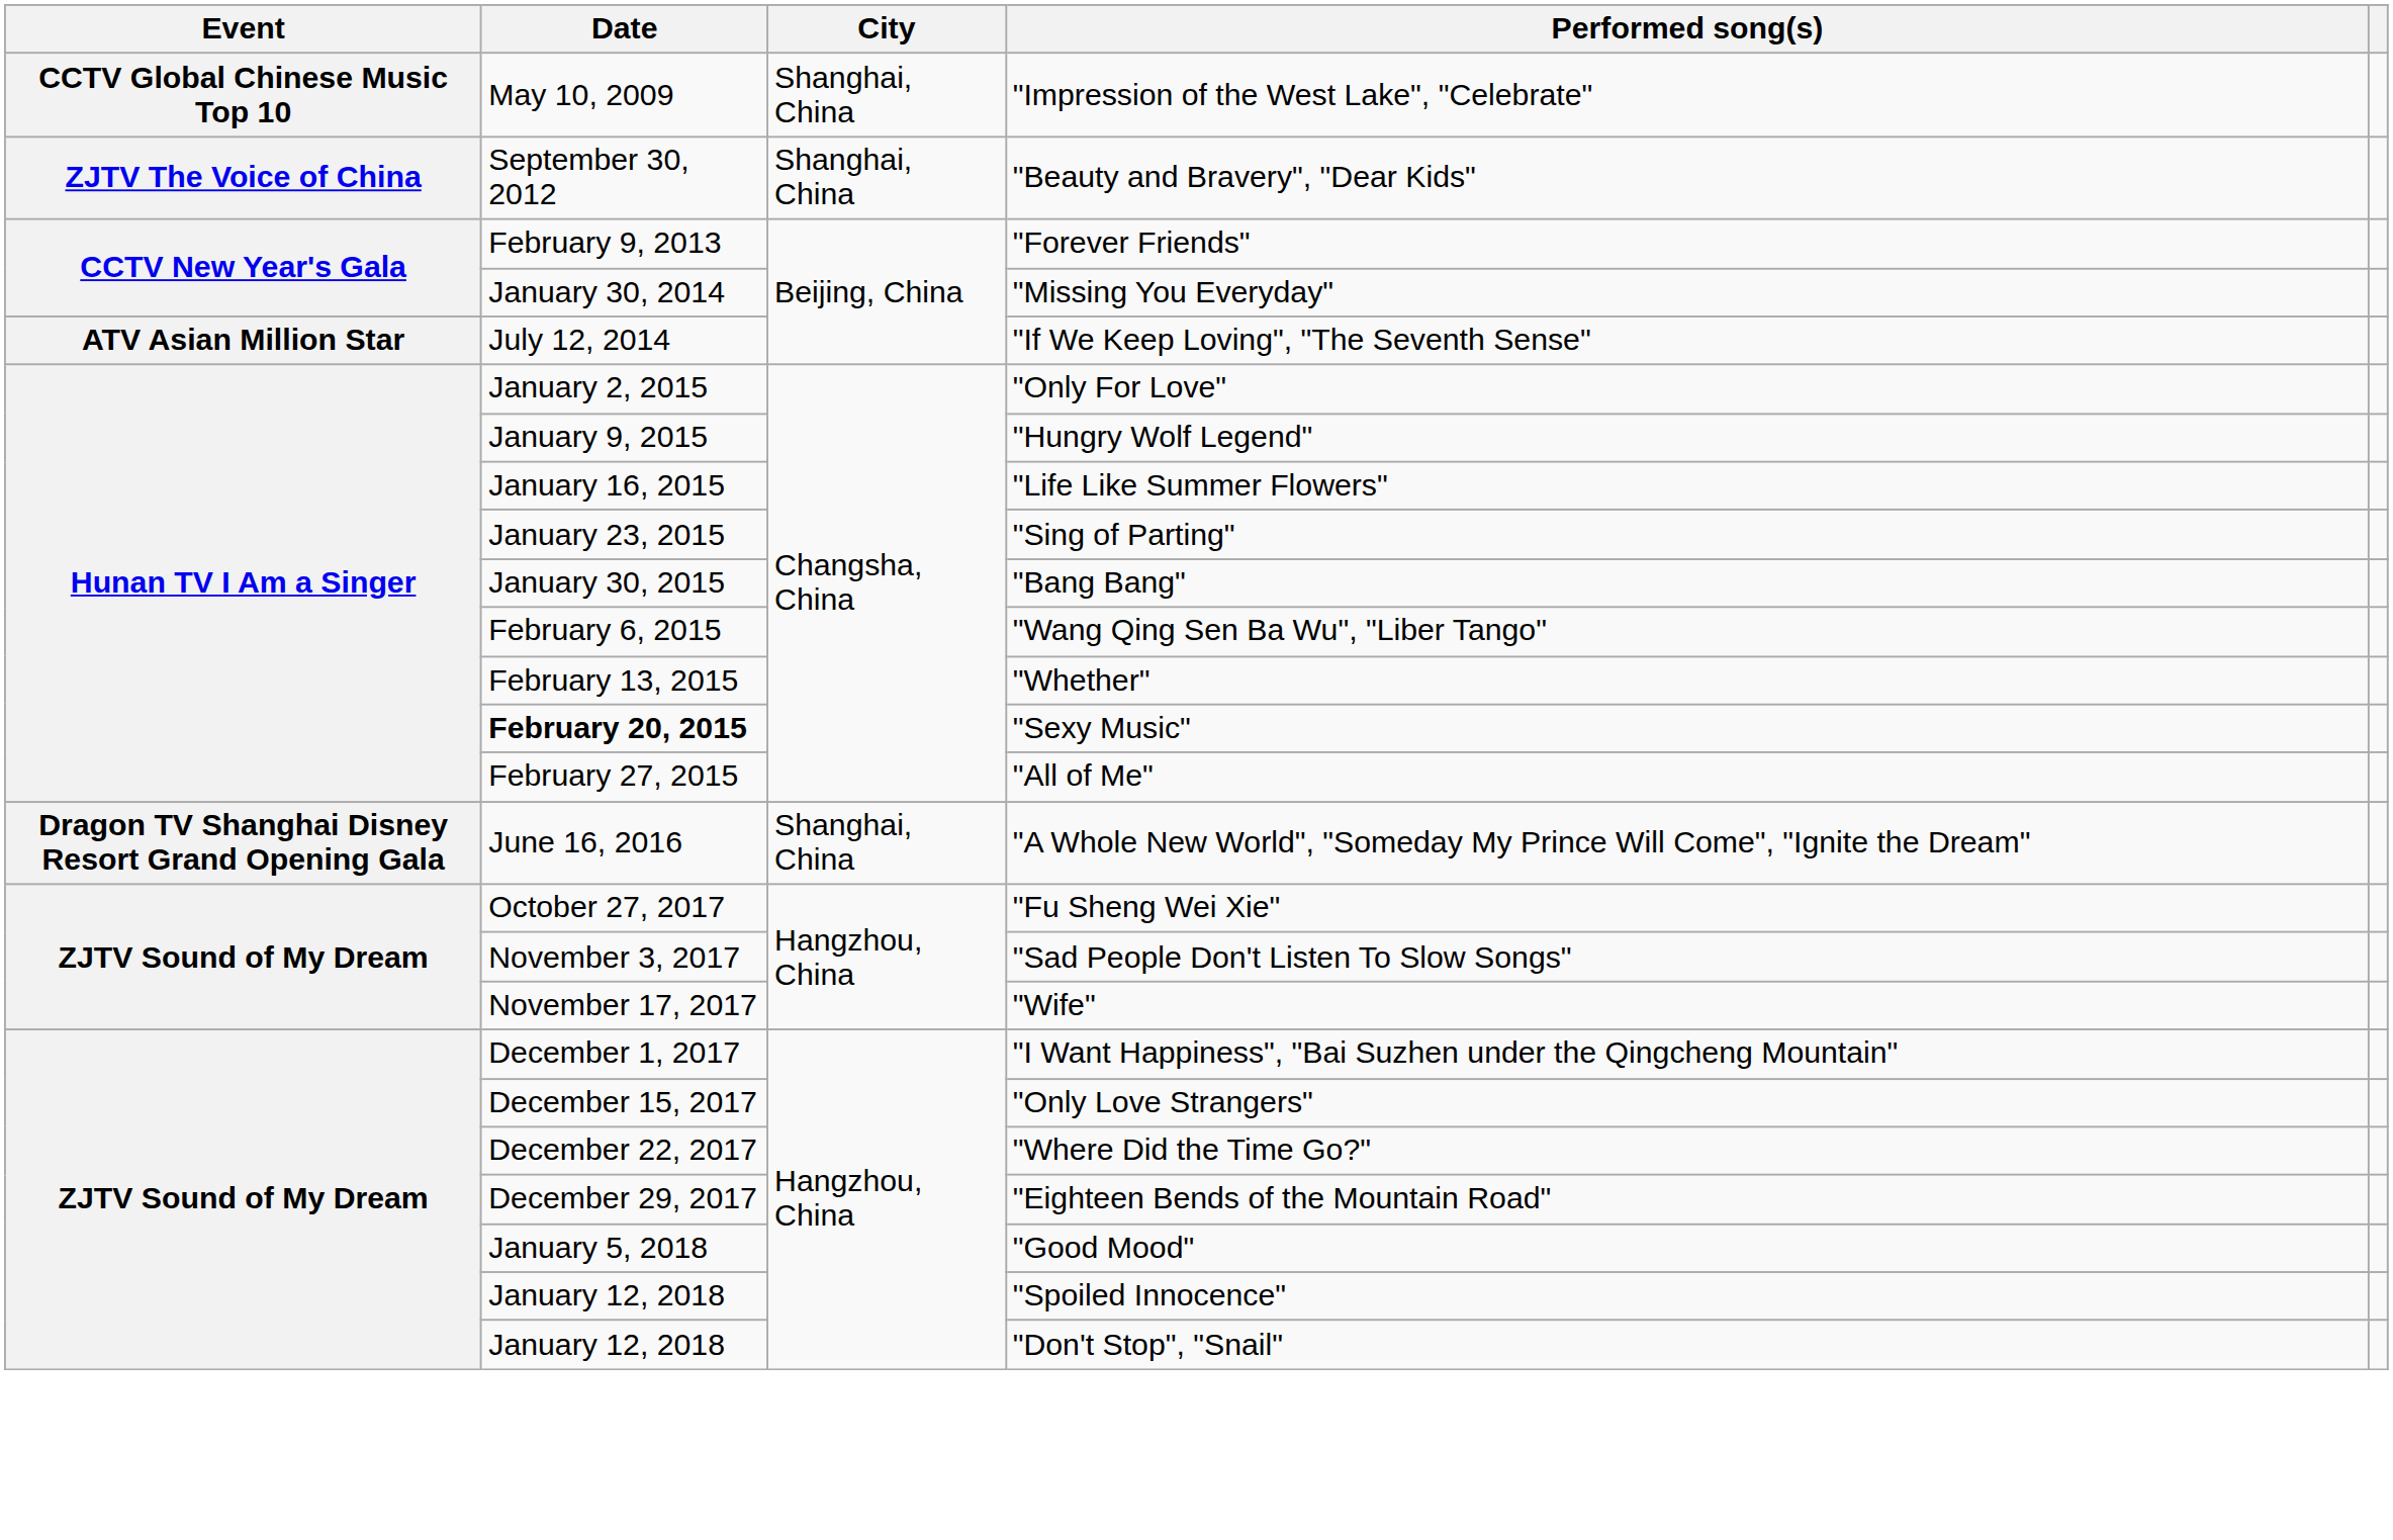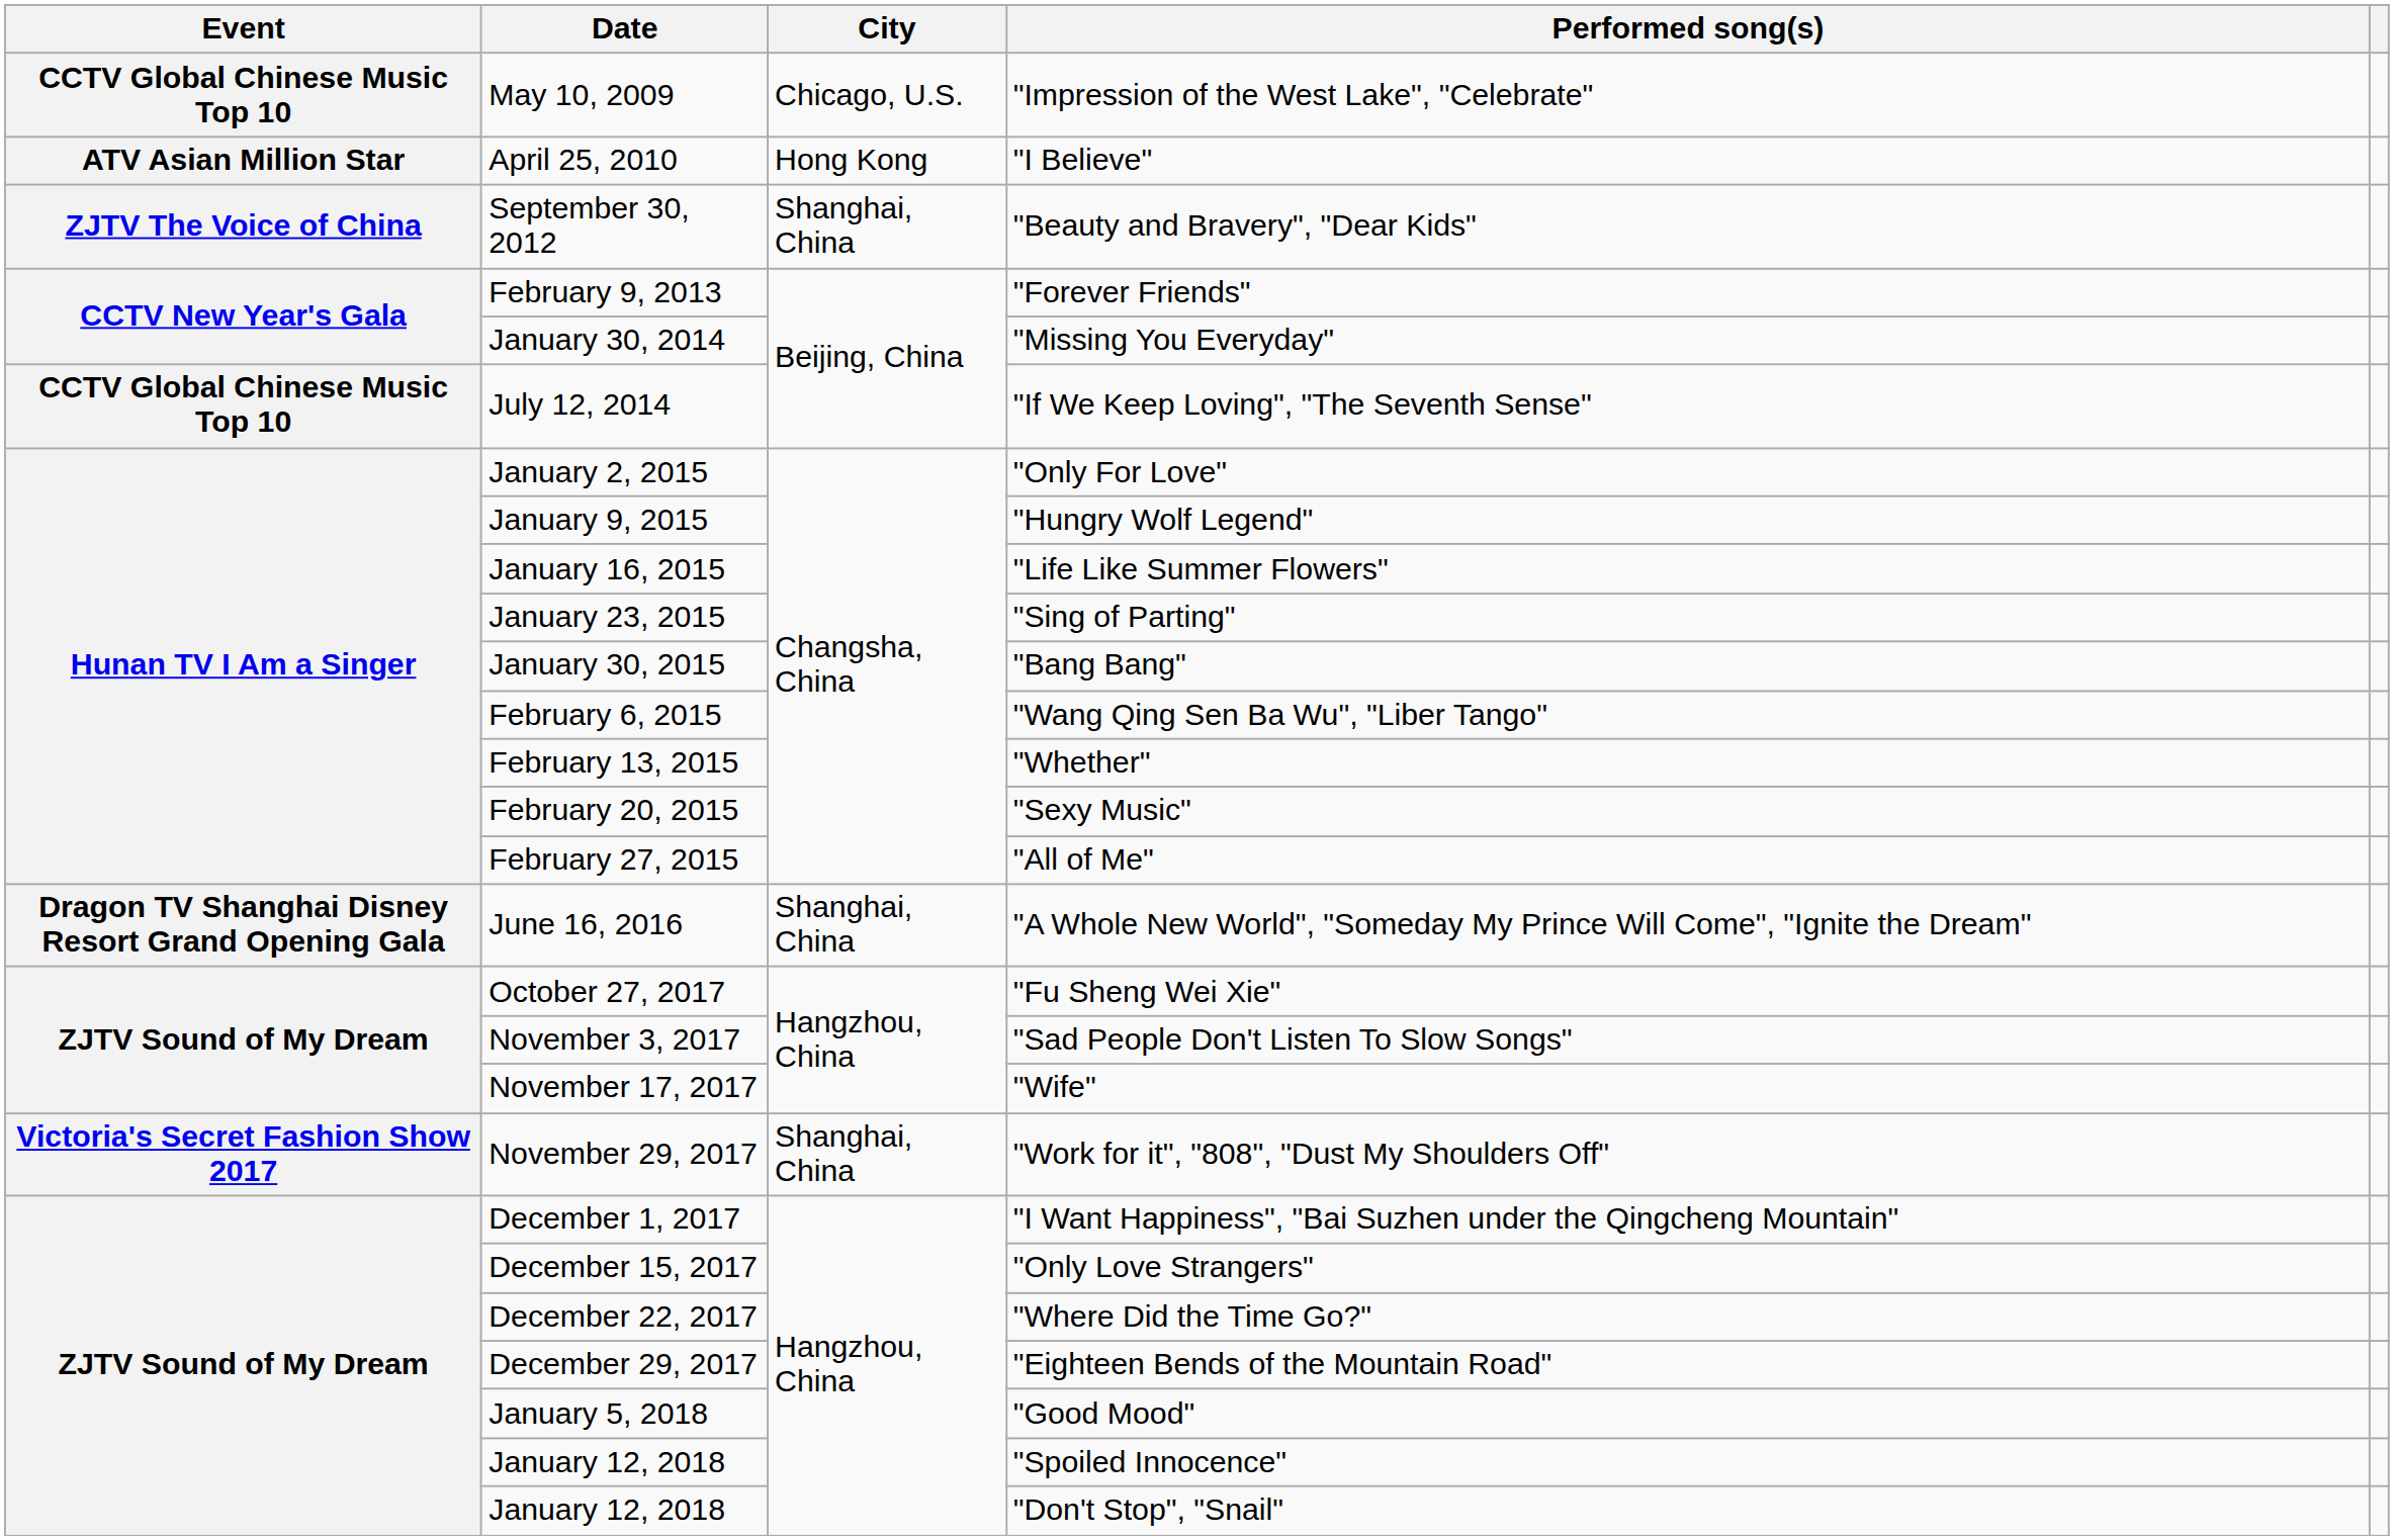"Impression of the West Lake", "Celebrate" | City: Shanghai, China -> Chicago, U.S.
+ row: ATV Asian Million Star | April 25, 2010 | Hong Kong | "I Believe"
"If We Keep Loving", "The Seventh Sense" | Event: ATV Asian Million Star -> CCTV Global Chinese Music Top 10
"Sexy Music" | Date: bold -> normal
+ row: Victoria's Secret Fashion Show 2017 | November 29, 2017 | Shanghai, China | "Work for it", "808", "Dust My Shoulders Off"
